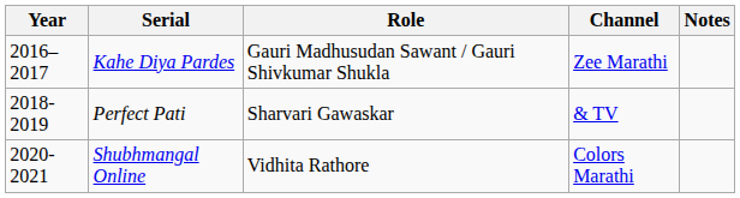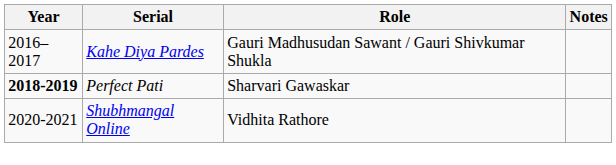- column: Channel | Zee Marathi | & TV | Colors Marathi
Perfect Pati | Year: normal -> bold
